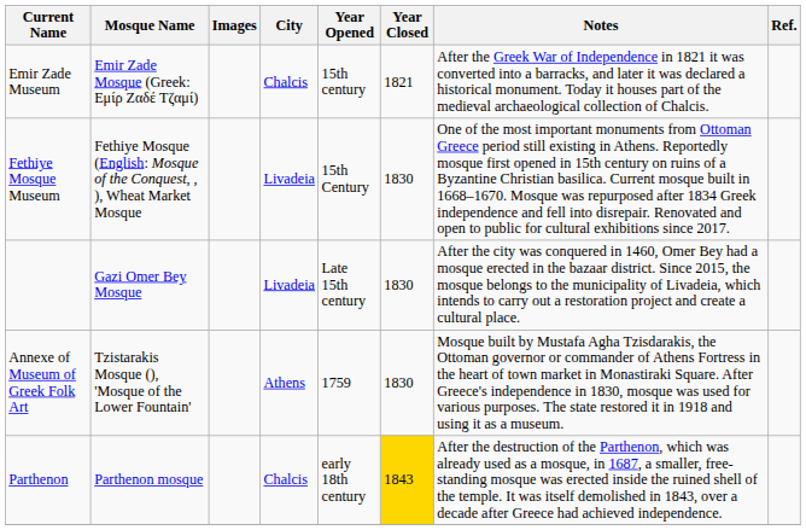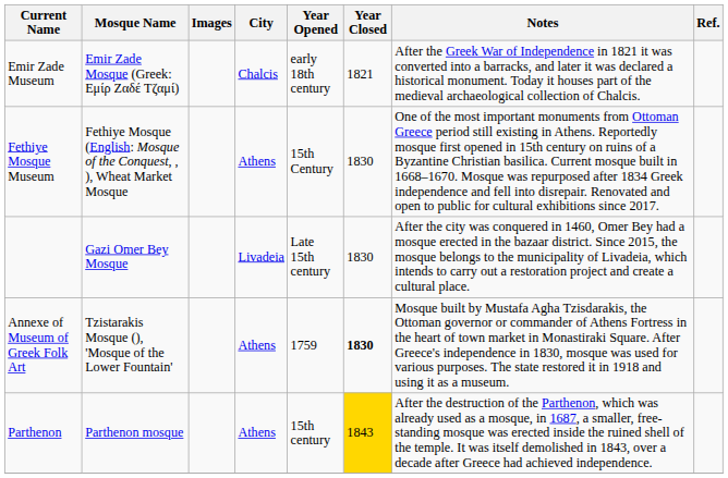Emir Zade Museum | Year Opened: 15th century -> early 18th century
Fethiye Mosque Museum | City: Livadeia -> Athens
Annexe of Museum of Greek Folk Art | Year Closed: normal -> bold
Parthenon | City: Chalcis -> Athens
Parthenon | Year Opened: early 18th century -> 15th century
